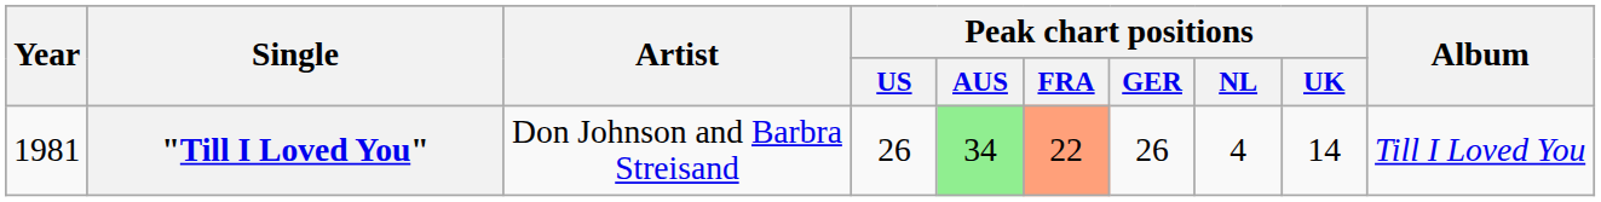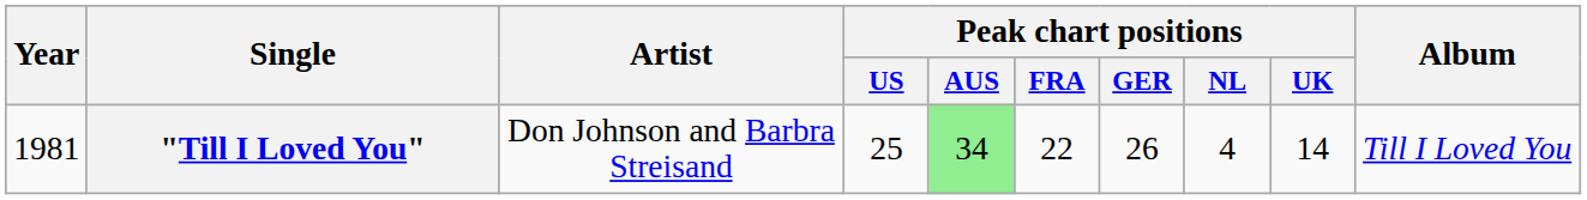"Till I Loved You" | Peak chart positions / US: 26 -> 25
"Till I Loved You" | Peak chart positions / FRA: lightsalmon background -> no background
